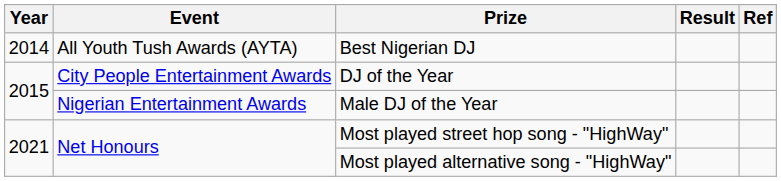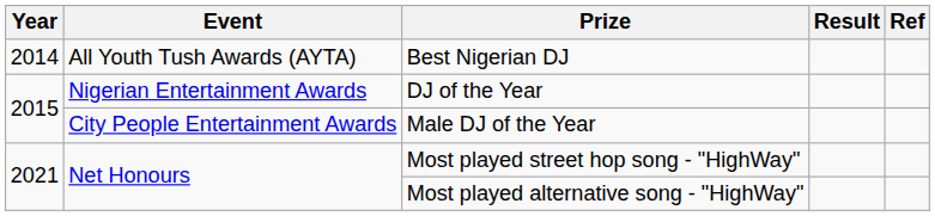DJ of the Year | Event: City People Entertainment Awards -> Nigerian Entertainment Awards
Male DJ of the Year | Event: Nigerian Entertainment Awards -> City People Entertainment Awards
